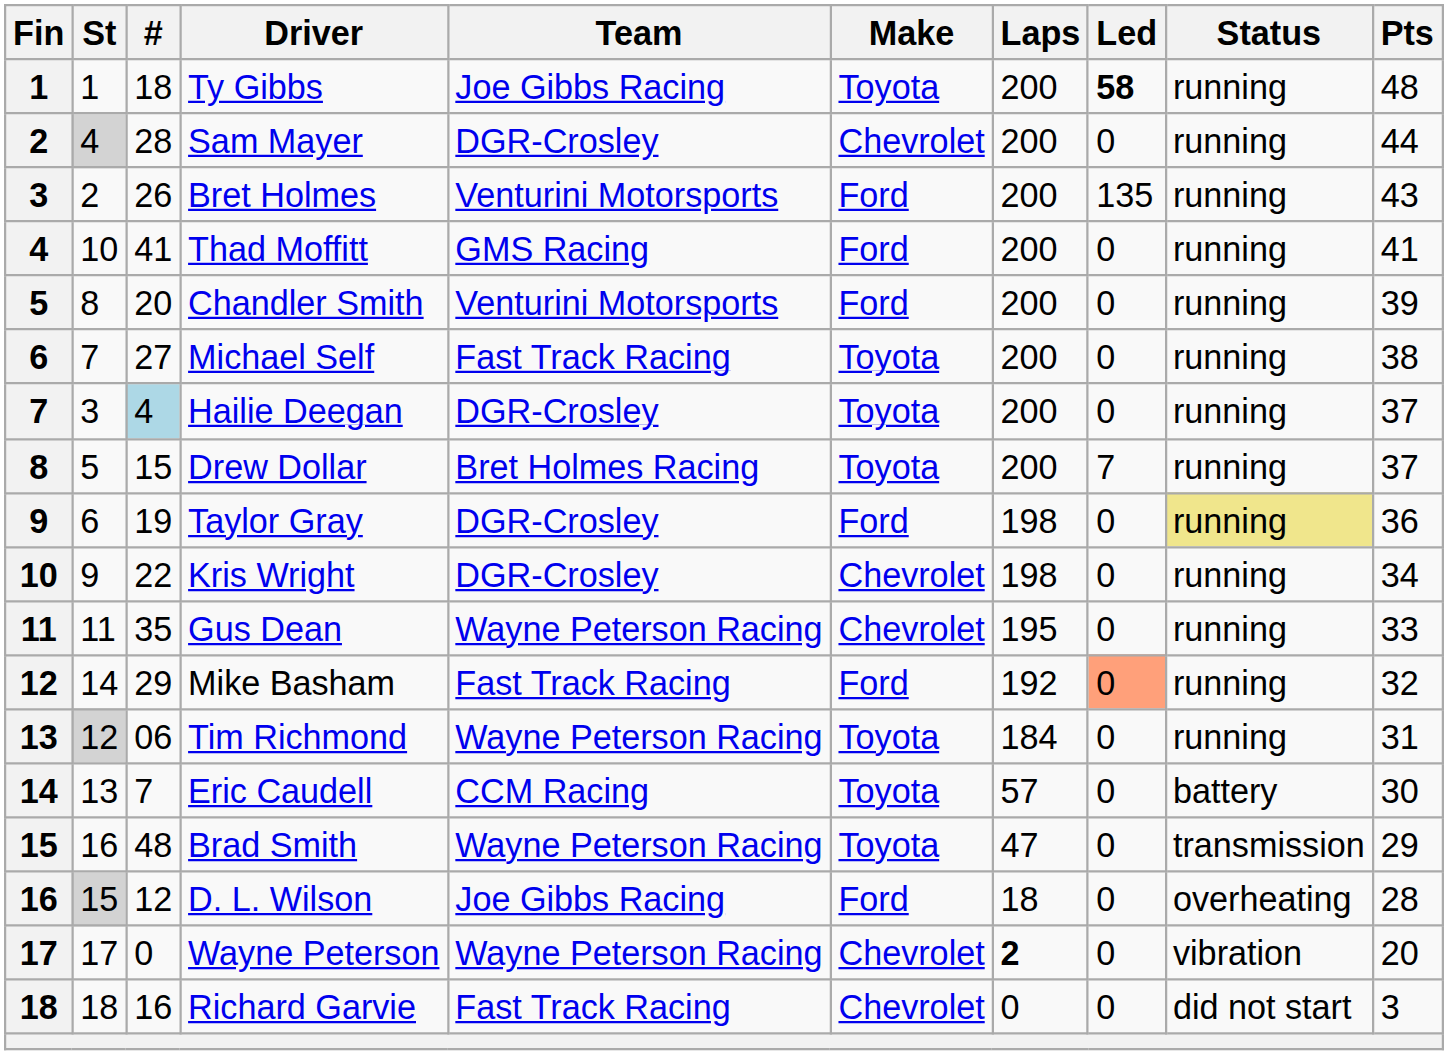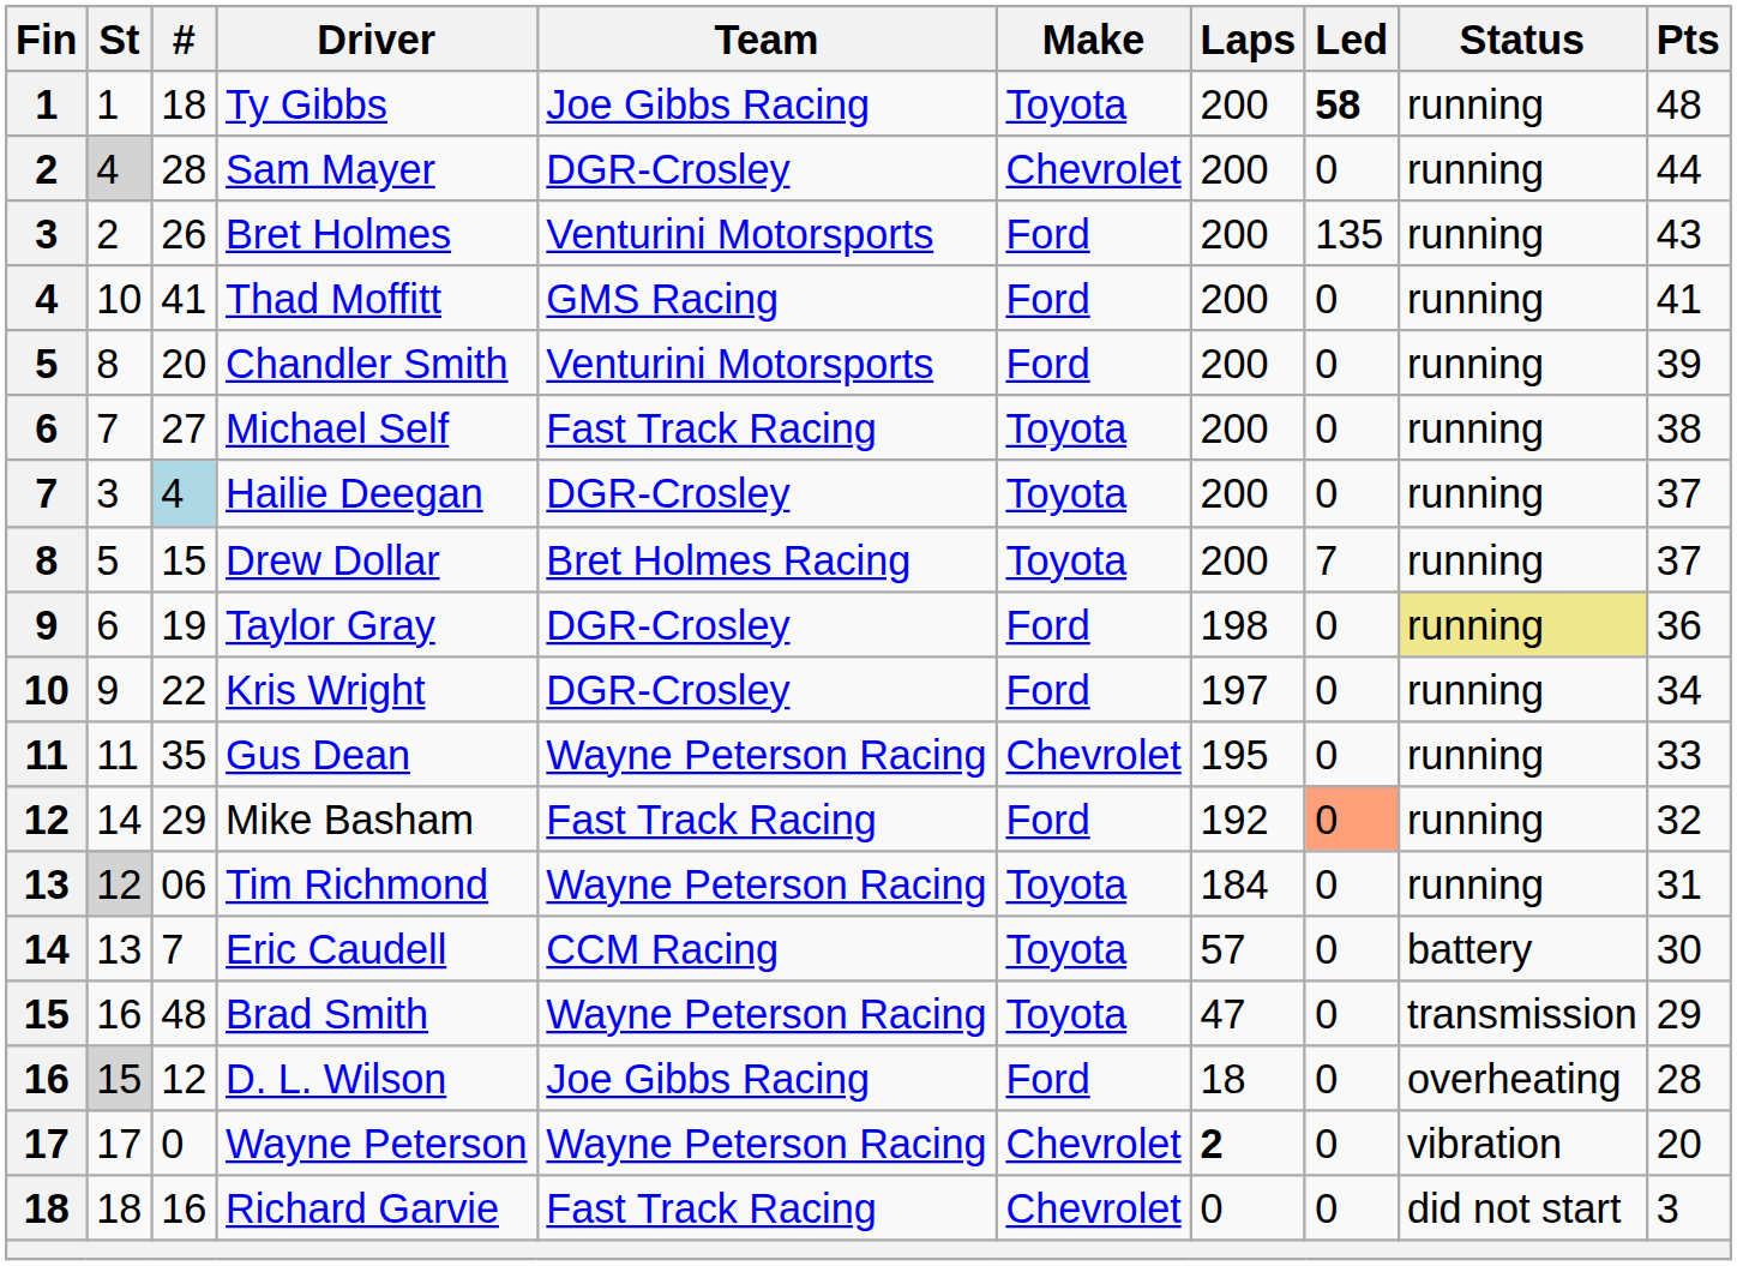Kris Wright | Make: Chevrolet -> Ford
Kris Wright | Laps: 198 -> 197
